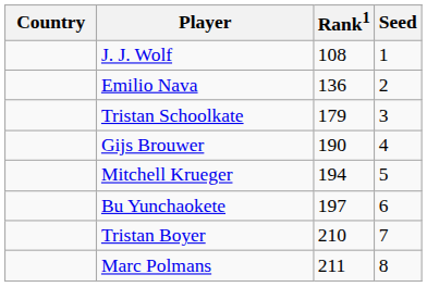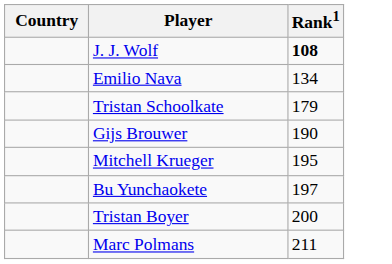- column: Seed | 1 | 2 | 3 | 4 | 5 | 6 | 7 | 8
J. J. Wolf | Rank1: normal -> bold
Emilio Nava | Rank1: 136 -> 134
Mitchell Krueger | Rank1: 194 -> 195
Tristan Boyer | Rank1: 210 -> 200
